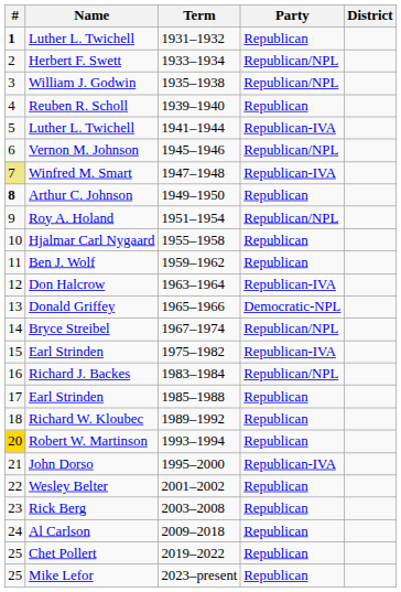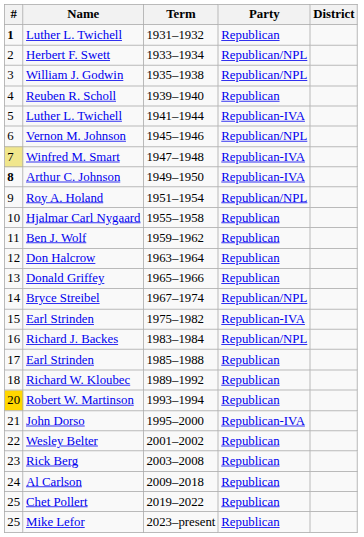Arthur C. Johnson | Party: Republican -> Republican-IVA
Don Halcrow | Party: Republican-IVA -> Republican
Donald Griffey | Party: Democratic-NPL -> Republican
